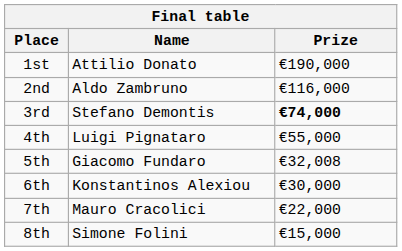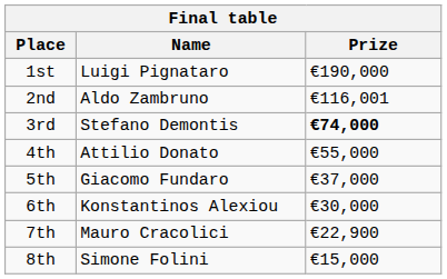1st | Name: Attilio Donato -> Luigi Pignataro
2nd | Prize: €116,000 -> €116,001
4th | Name: Luigi Pignataro -> Attilio Donato
5th | Prize: €32,008 -> €37,000
7th | Prize: €22,000 -> €22,900
